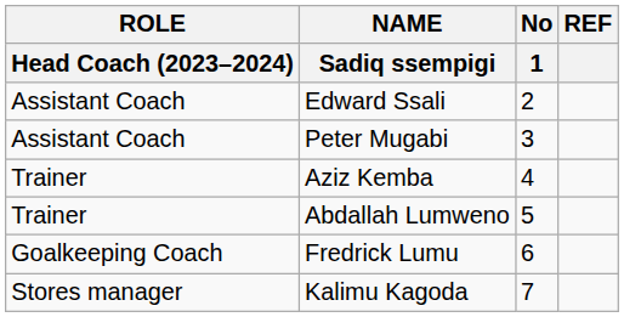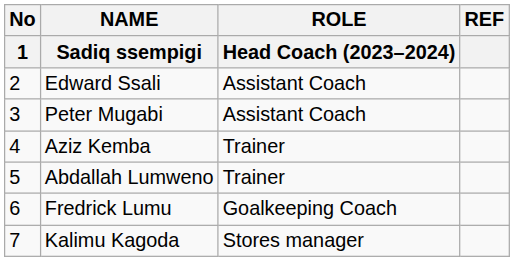columns swapped: No / 1 <-> ROLE / Head Coach (2023–2024)
